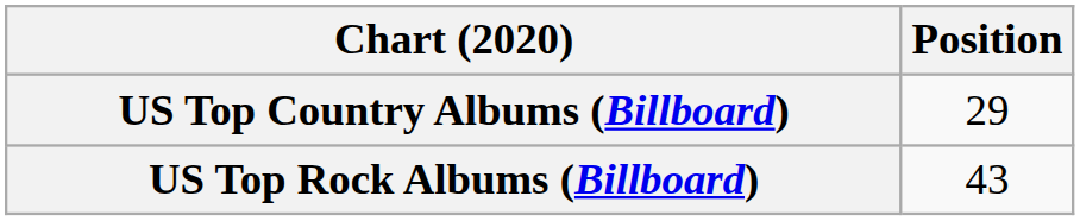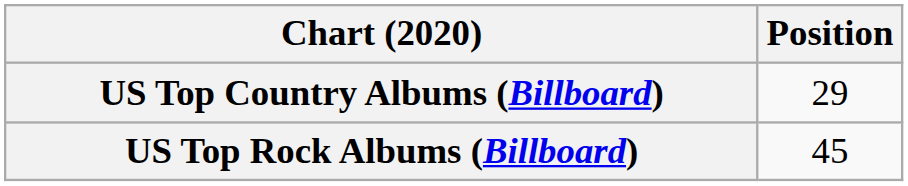US Top Rock Albums (Billboard) | Position: 43 -> 45
